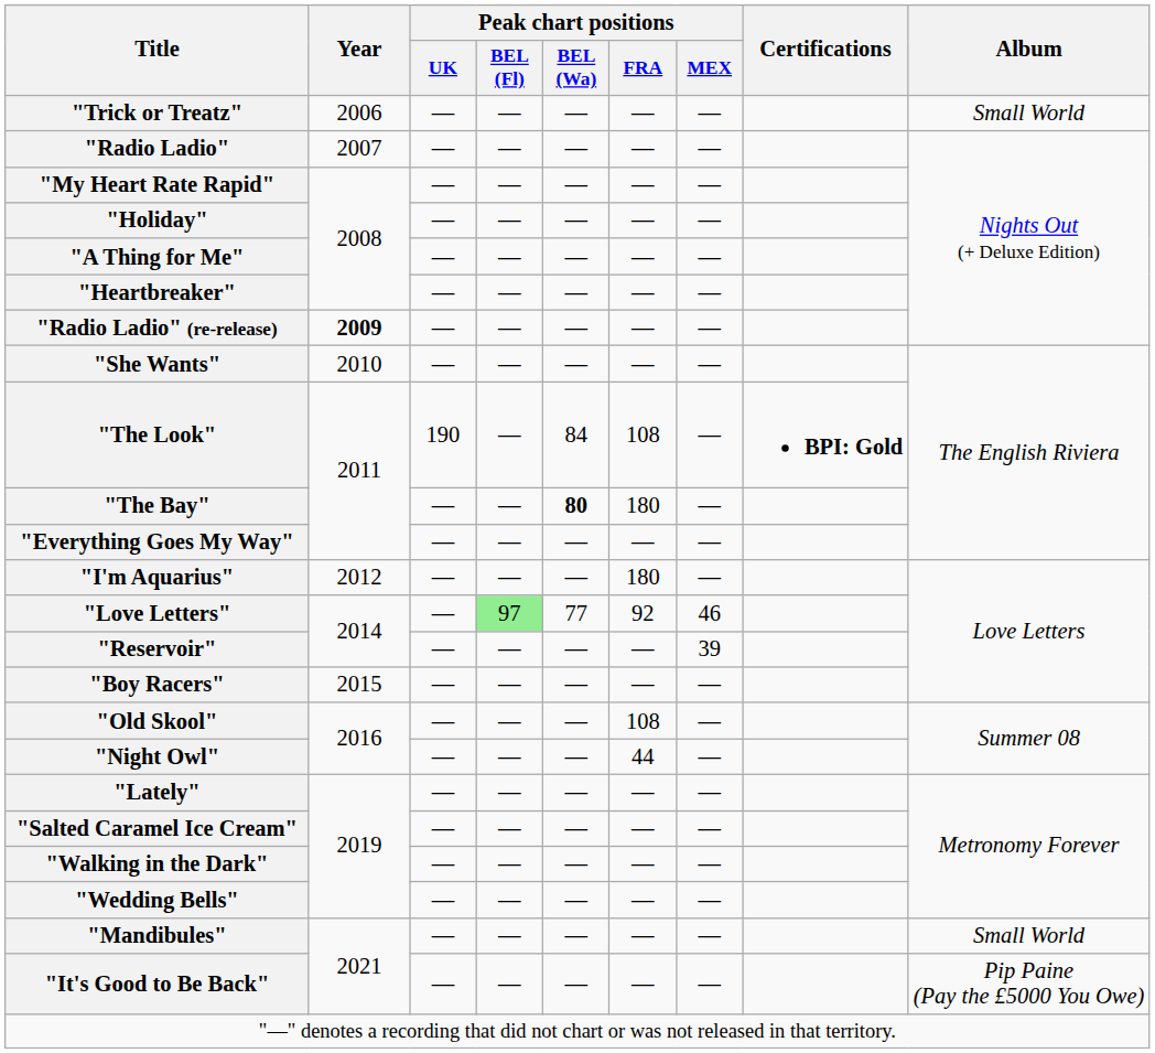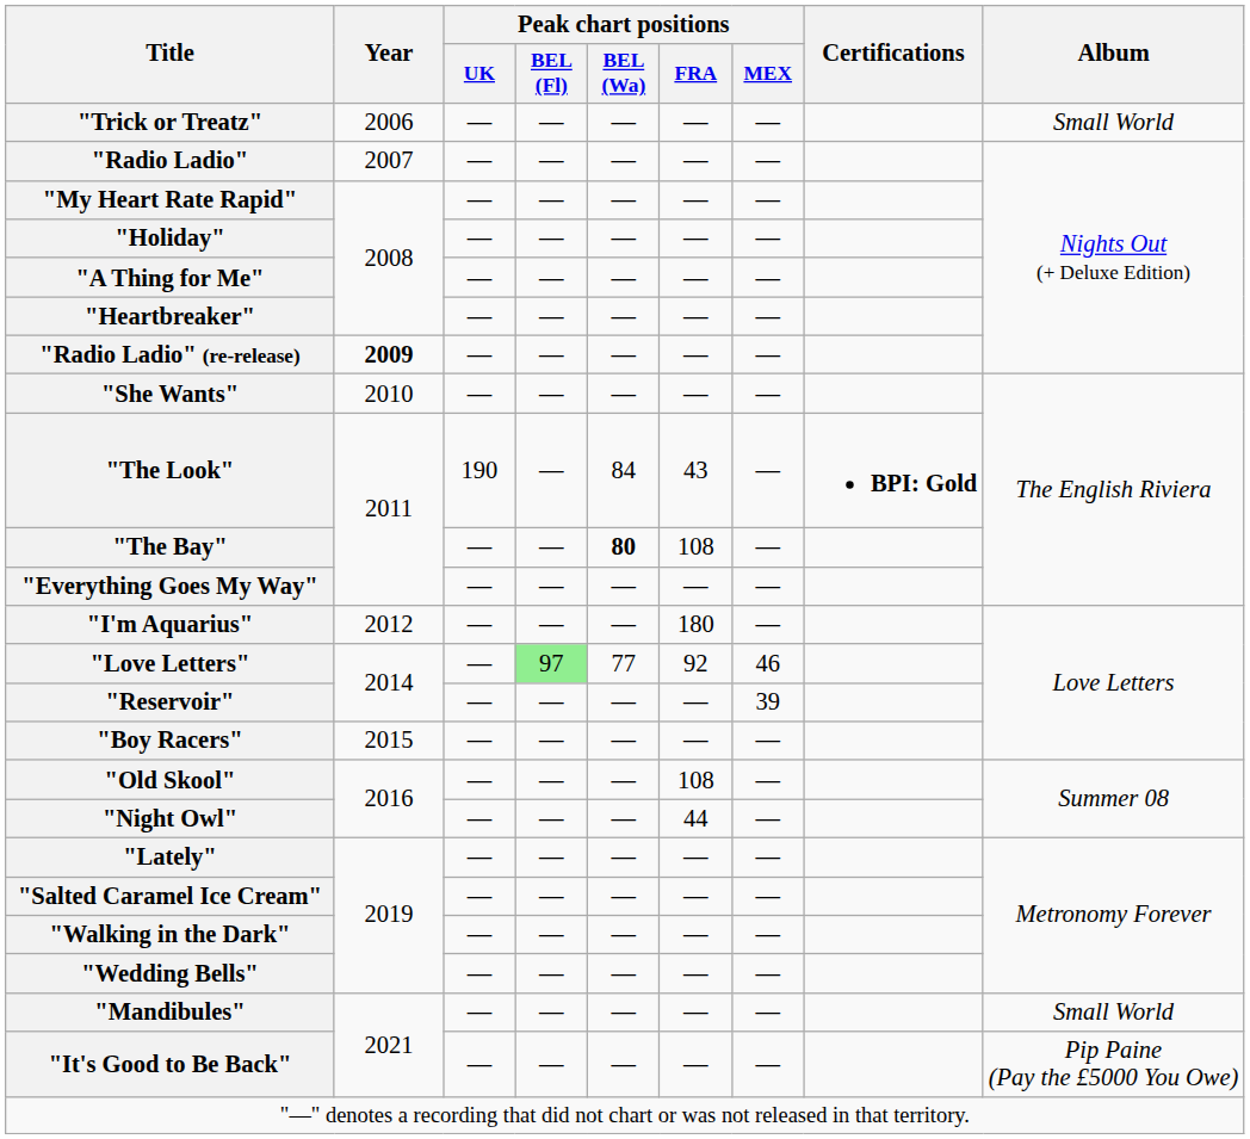"The Look" | Peak chart positions / FRA: 108 -> 43
"The Bay" | Peak chart positions / FRA: 180 -> 108
